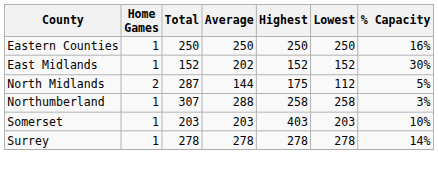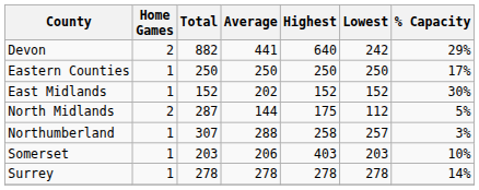+ row: Devon | 2 | 882 | 441 | 640 | 242 | 29%
Eastern Counties | % Capacity: 16% -> 17%
Northumberland | Lowest: 258 -> 257
Somerset | Average: 203 -> 206
